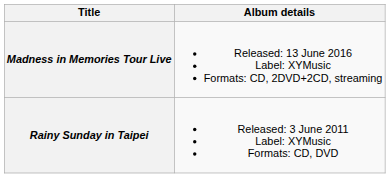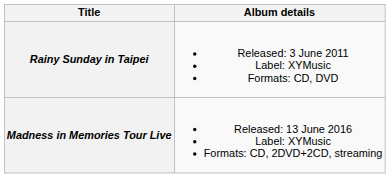rows swapped: Rainy Sunday in Taipei <-> Madness in Memories Tour Live
